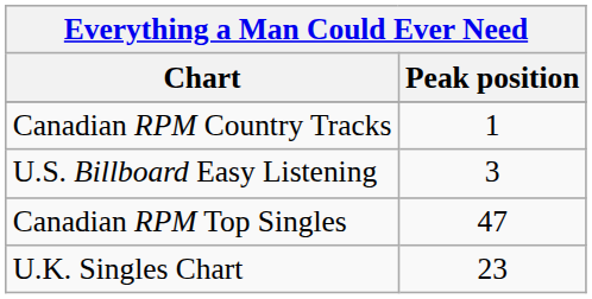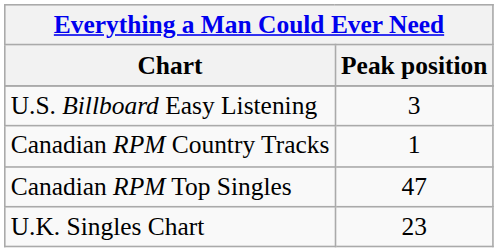rows swapped: U.S. Billboard Easy Listening <-> Canadian RPM Country Tracks
